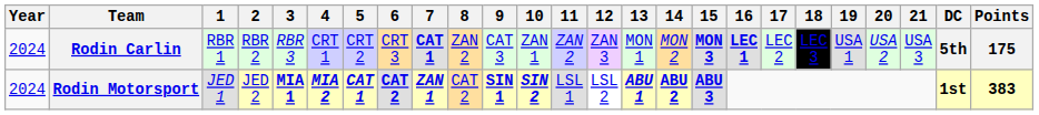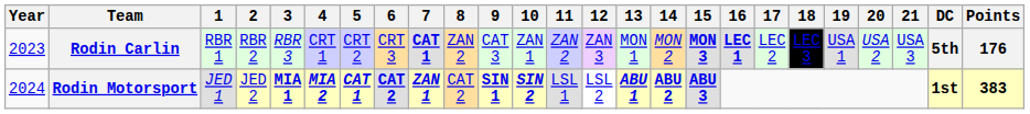Rodin Carlin | Year: 2024 -> 2023
Rodin Carlin | Points: 175 -> 176
